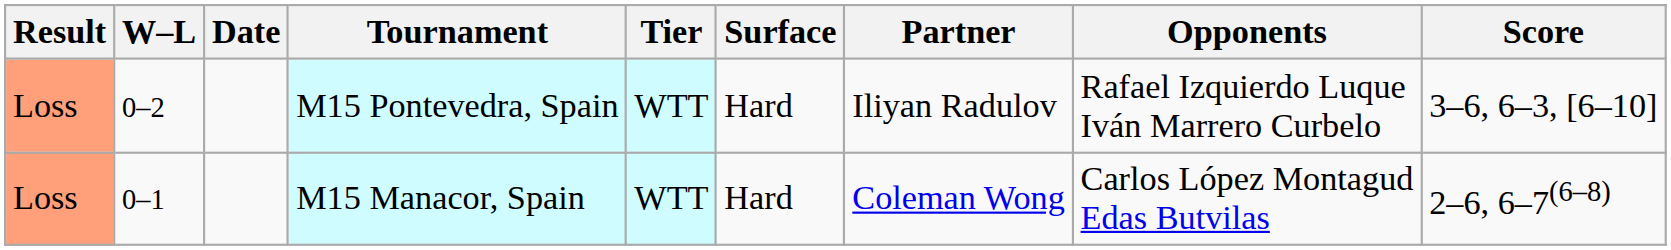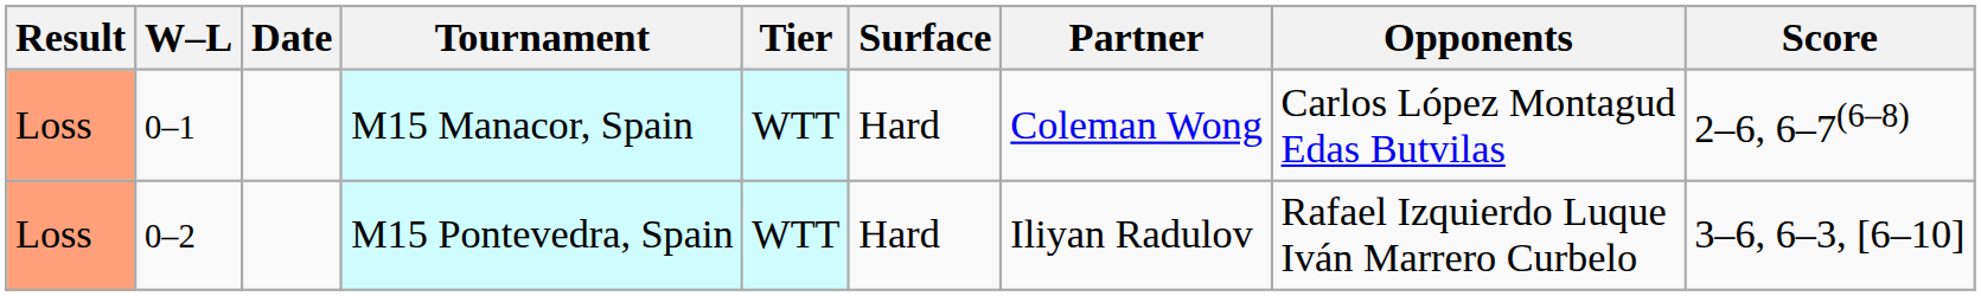rows swapped: M15 Manacor, Spain <-> M15 Pontevedra, Spain
